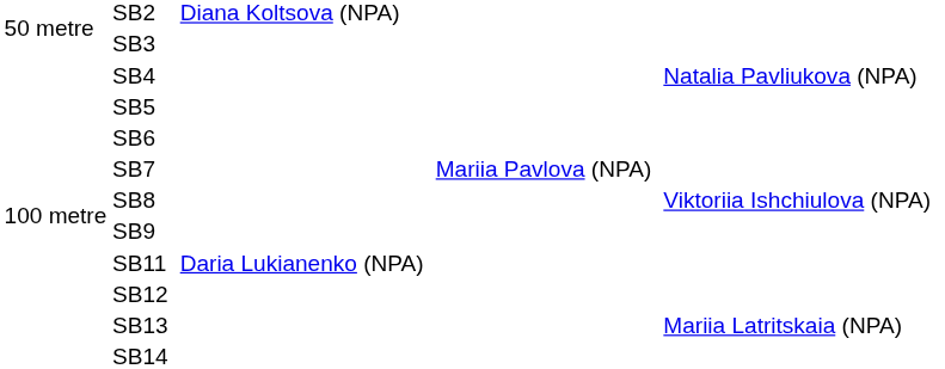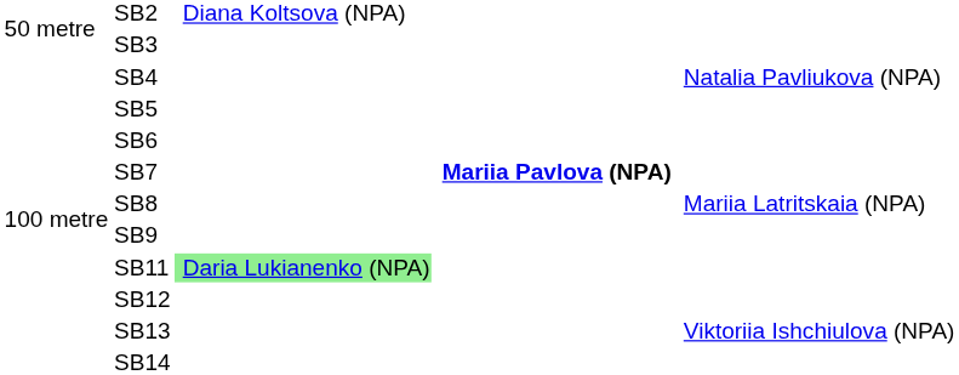SB7 | column 4: normal -> bold
SB8 | column 5: Viktoriia Ishchiulova (NPA) -> Mariia Latritskaia (NPA)
SB11 | column 3: no background -> lightgreen background
SB13 | column 5: Mariia Latritskaia (NPA) -> Viktoriia Ishchiulova (NPA)
